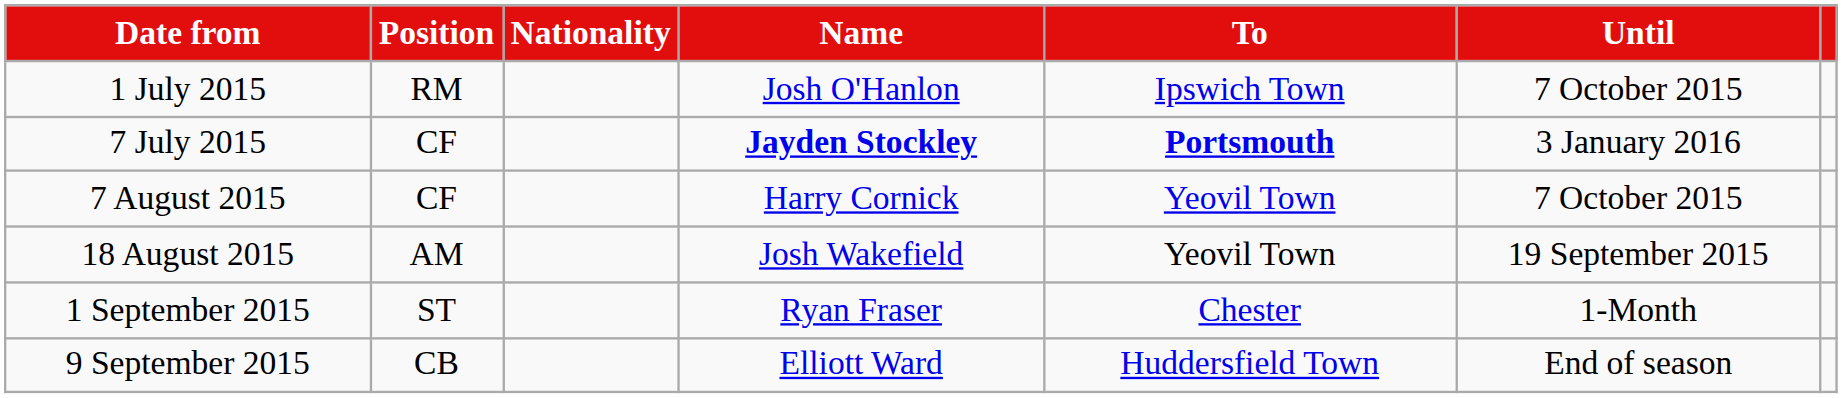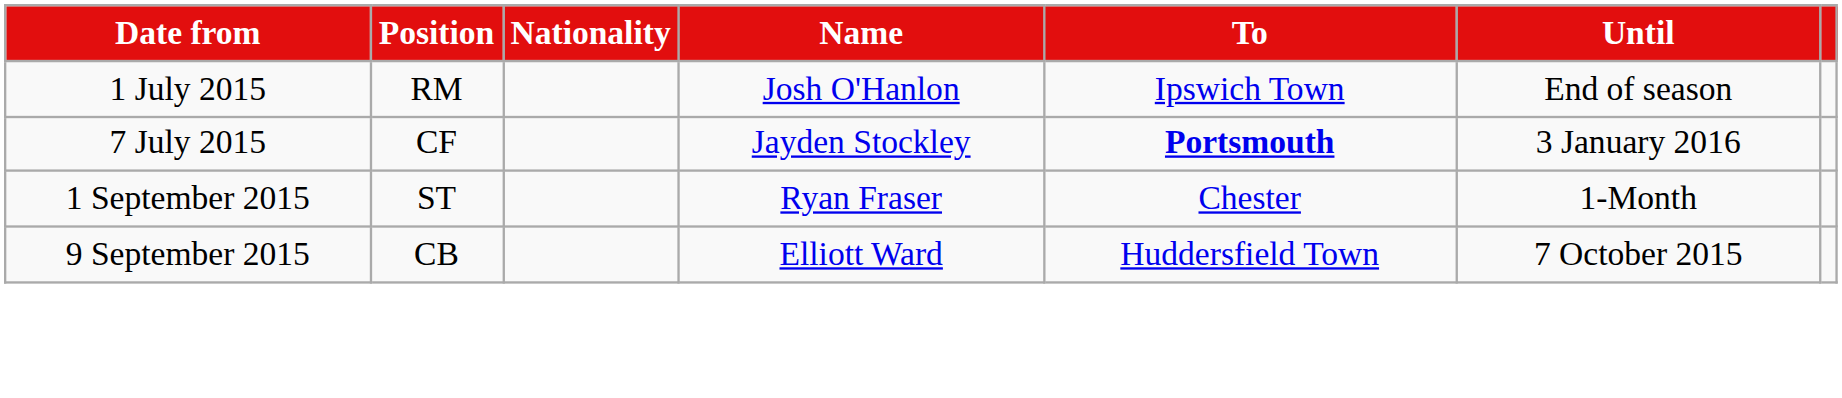1 July 2015 | Until: 7 October 2015 -> End of season
7 July 2015 | Name: bold -> normal
- row: 7 August 2015 | CF | Harry Cornick | Yeovil Town | 7 October 2015
- row: 18 August 2015 | AM | Josh Wakefield | Yeovil Town | 19 September 2015
9 September 2015 | Until: End of season -> 7 October 2015
